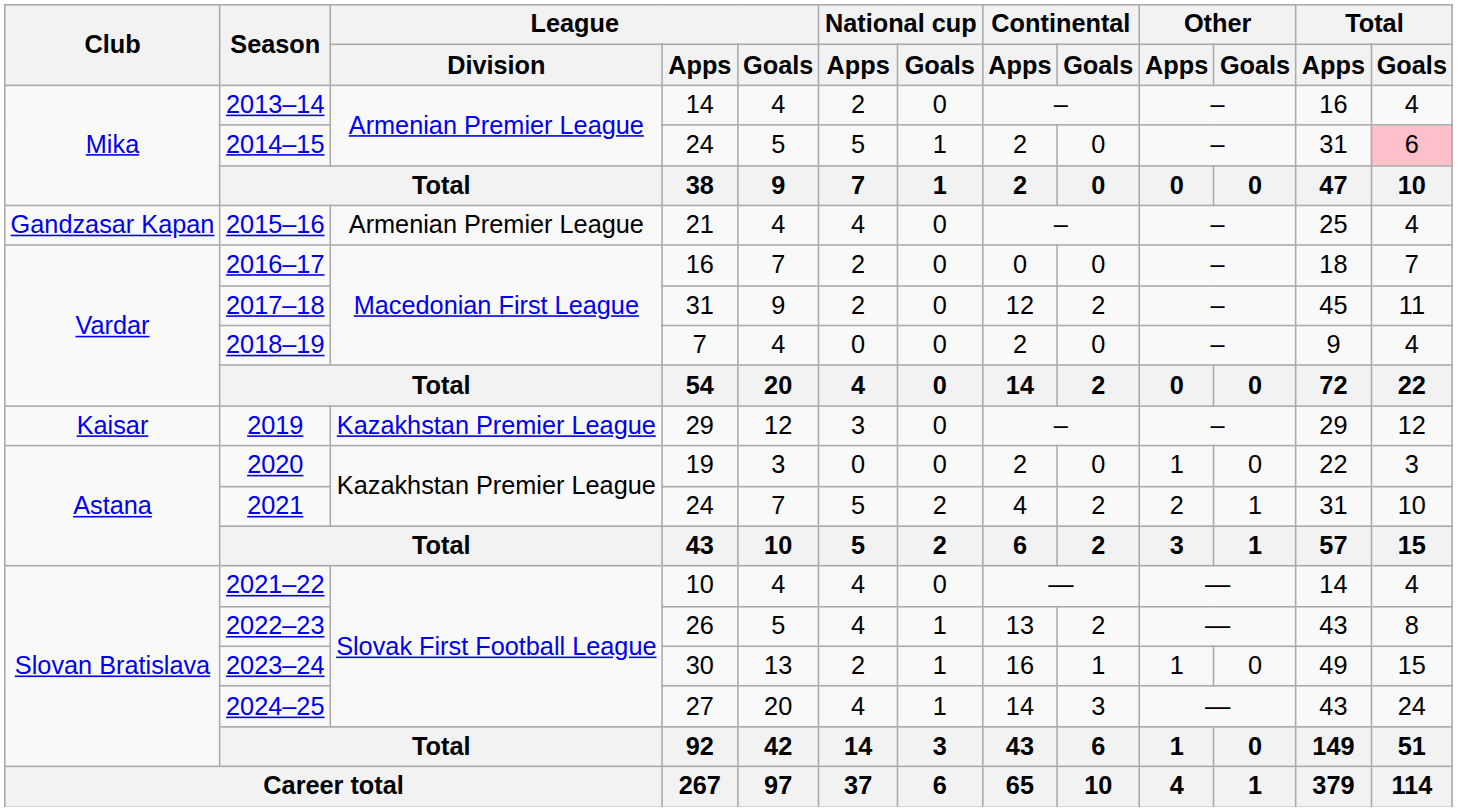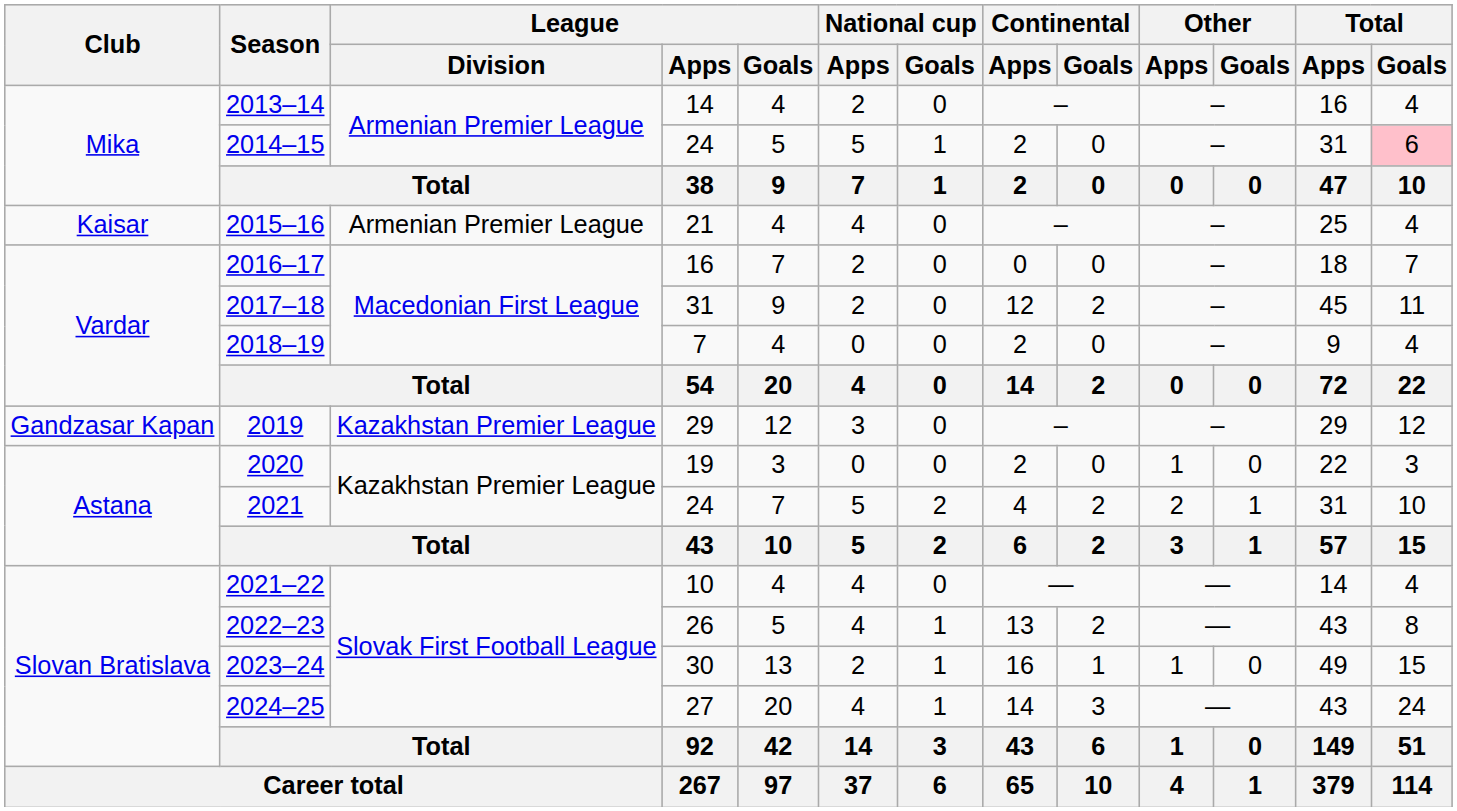2015–16 | Club: Gandzasar Kapan -> Kaisar
2019 | Club: Kaisar -> Gandzasar Kapan
